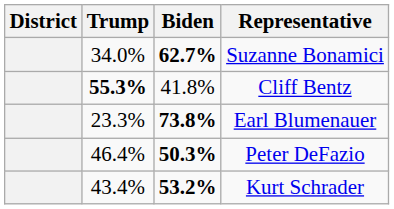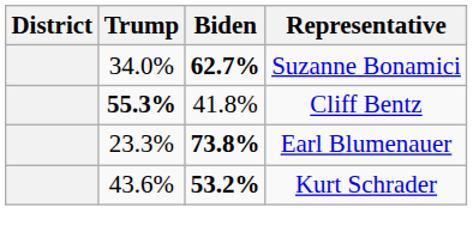- row: 46.4% | 50.3% | Peter DeFazio
Kurt Schrader | Trump: 43.4% -> 43.6%
